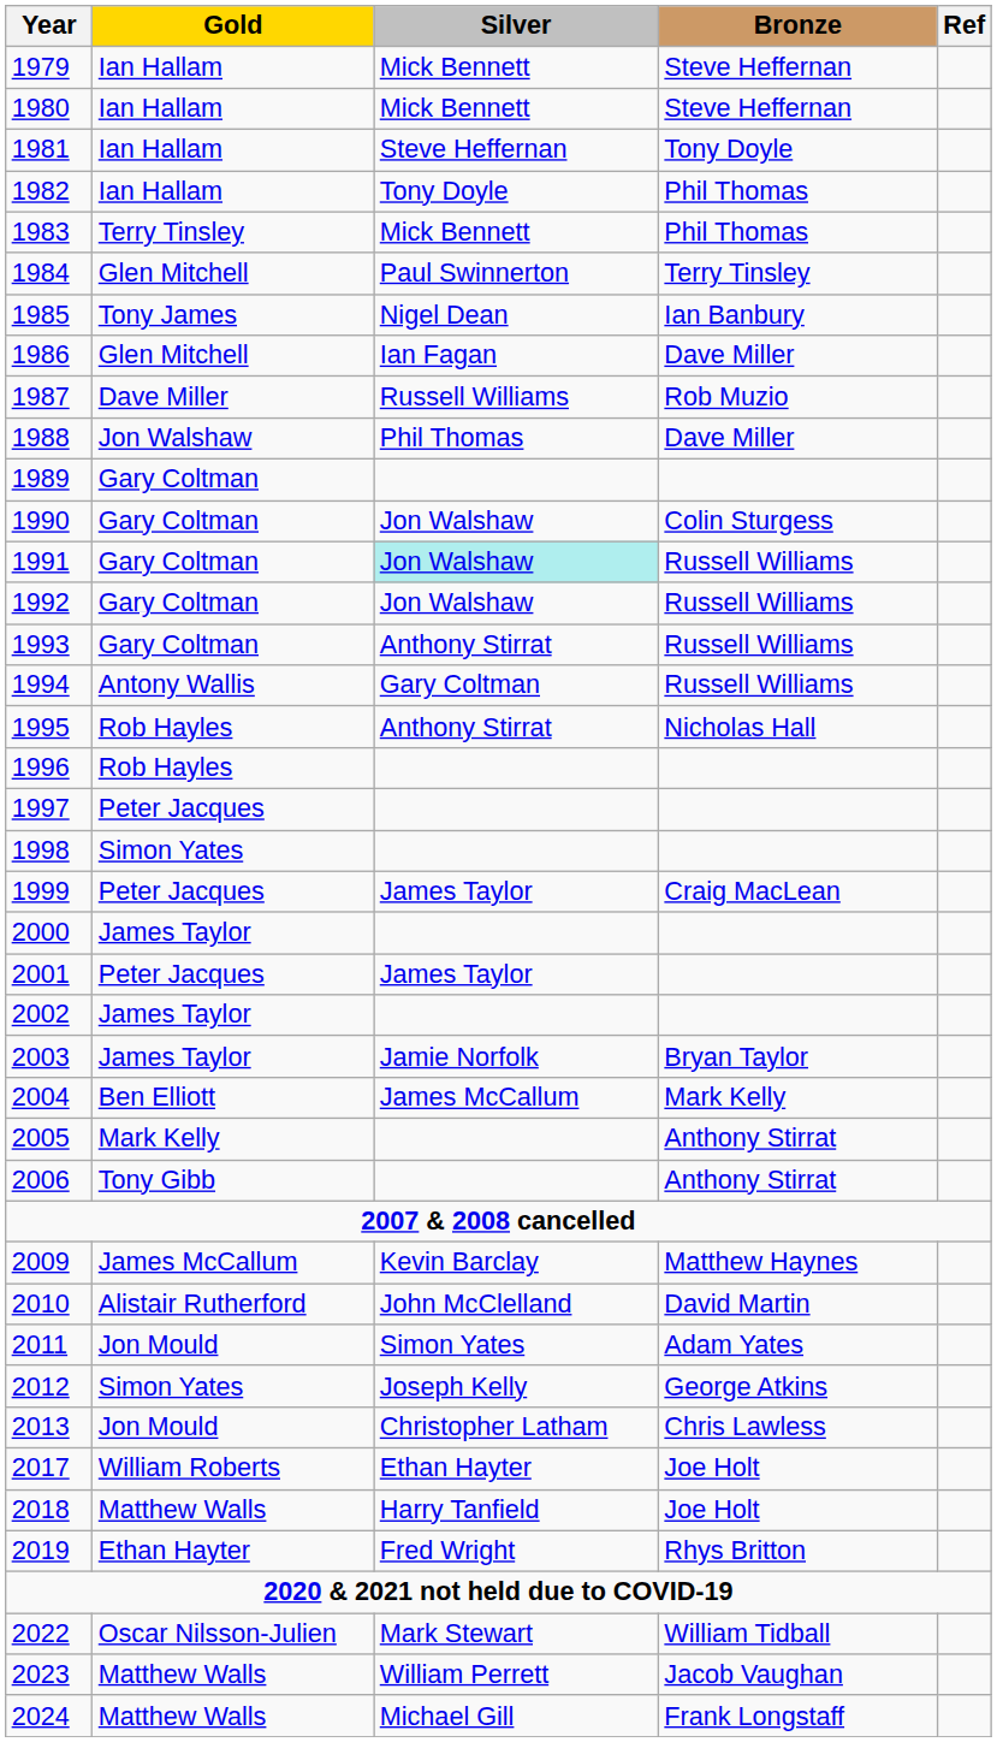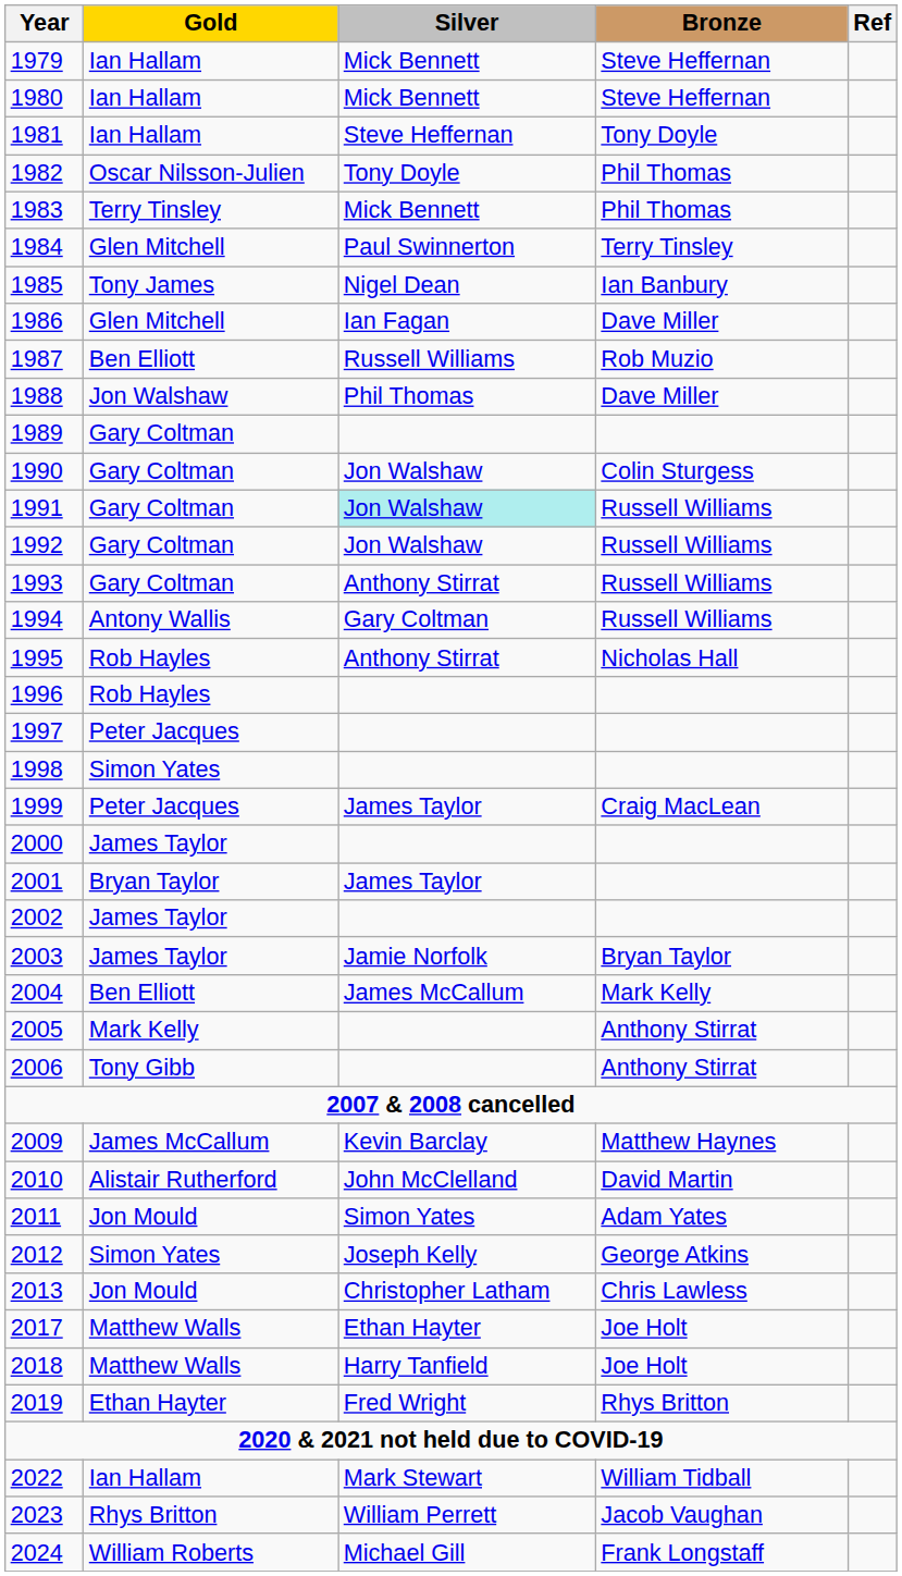1982 | Gold: Ian Hallam -> Oscar Nilsson-Julien
1987 | Gold: Dave Miller -> Ben Elliott
2001 | Gold: Peter Jacques -> Bryan Taylor
2017 | Gold: William Roberts -> Matthew Walls
2022 | Gold: Oscar Nilsson-Julien -> Ian Hallam
2023 | Gold: Matthew Walls -> Rhys Britton
2024 | Gold: Matthew Walls -> William Roberts
